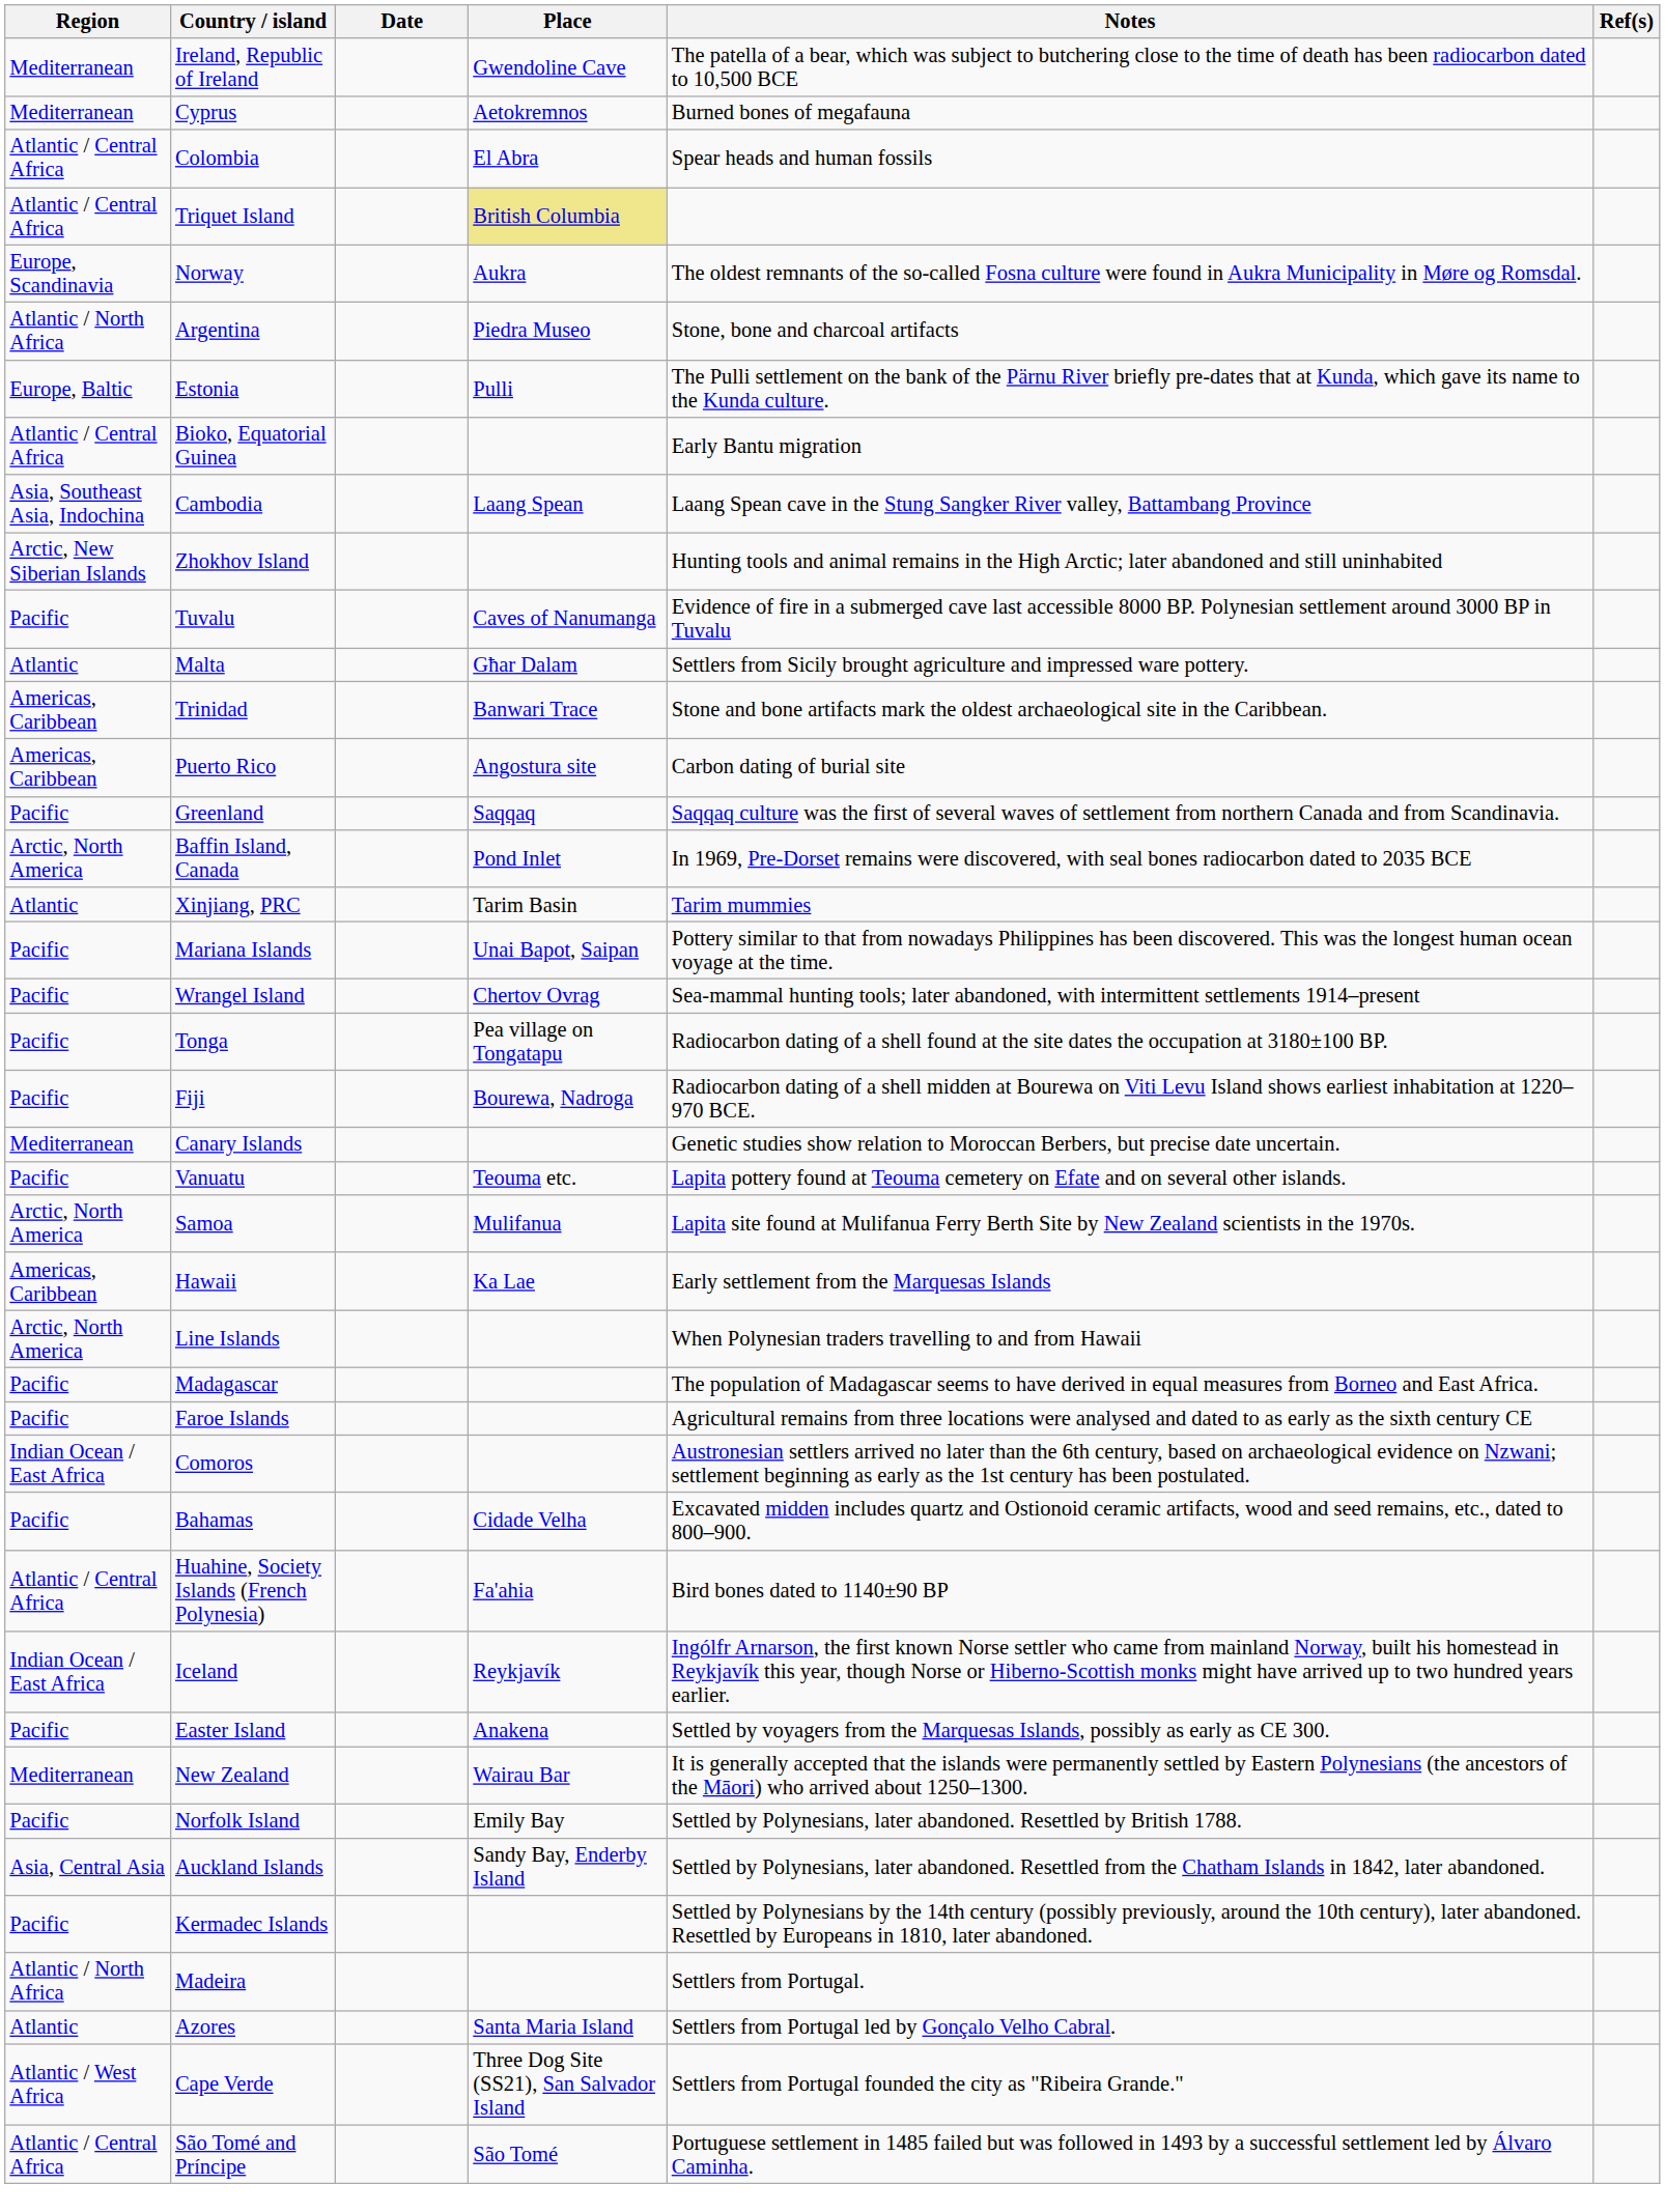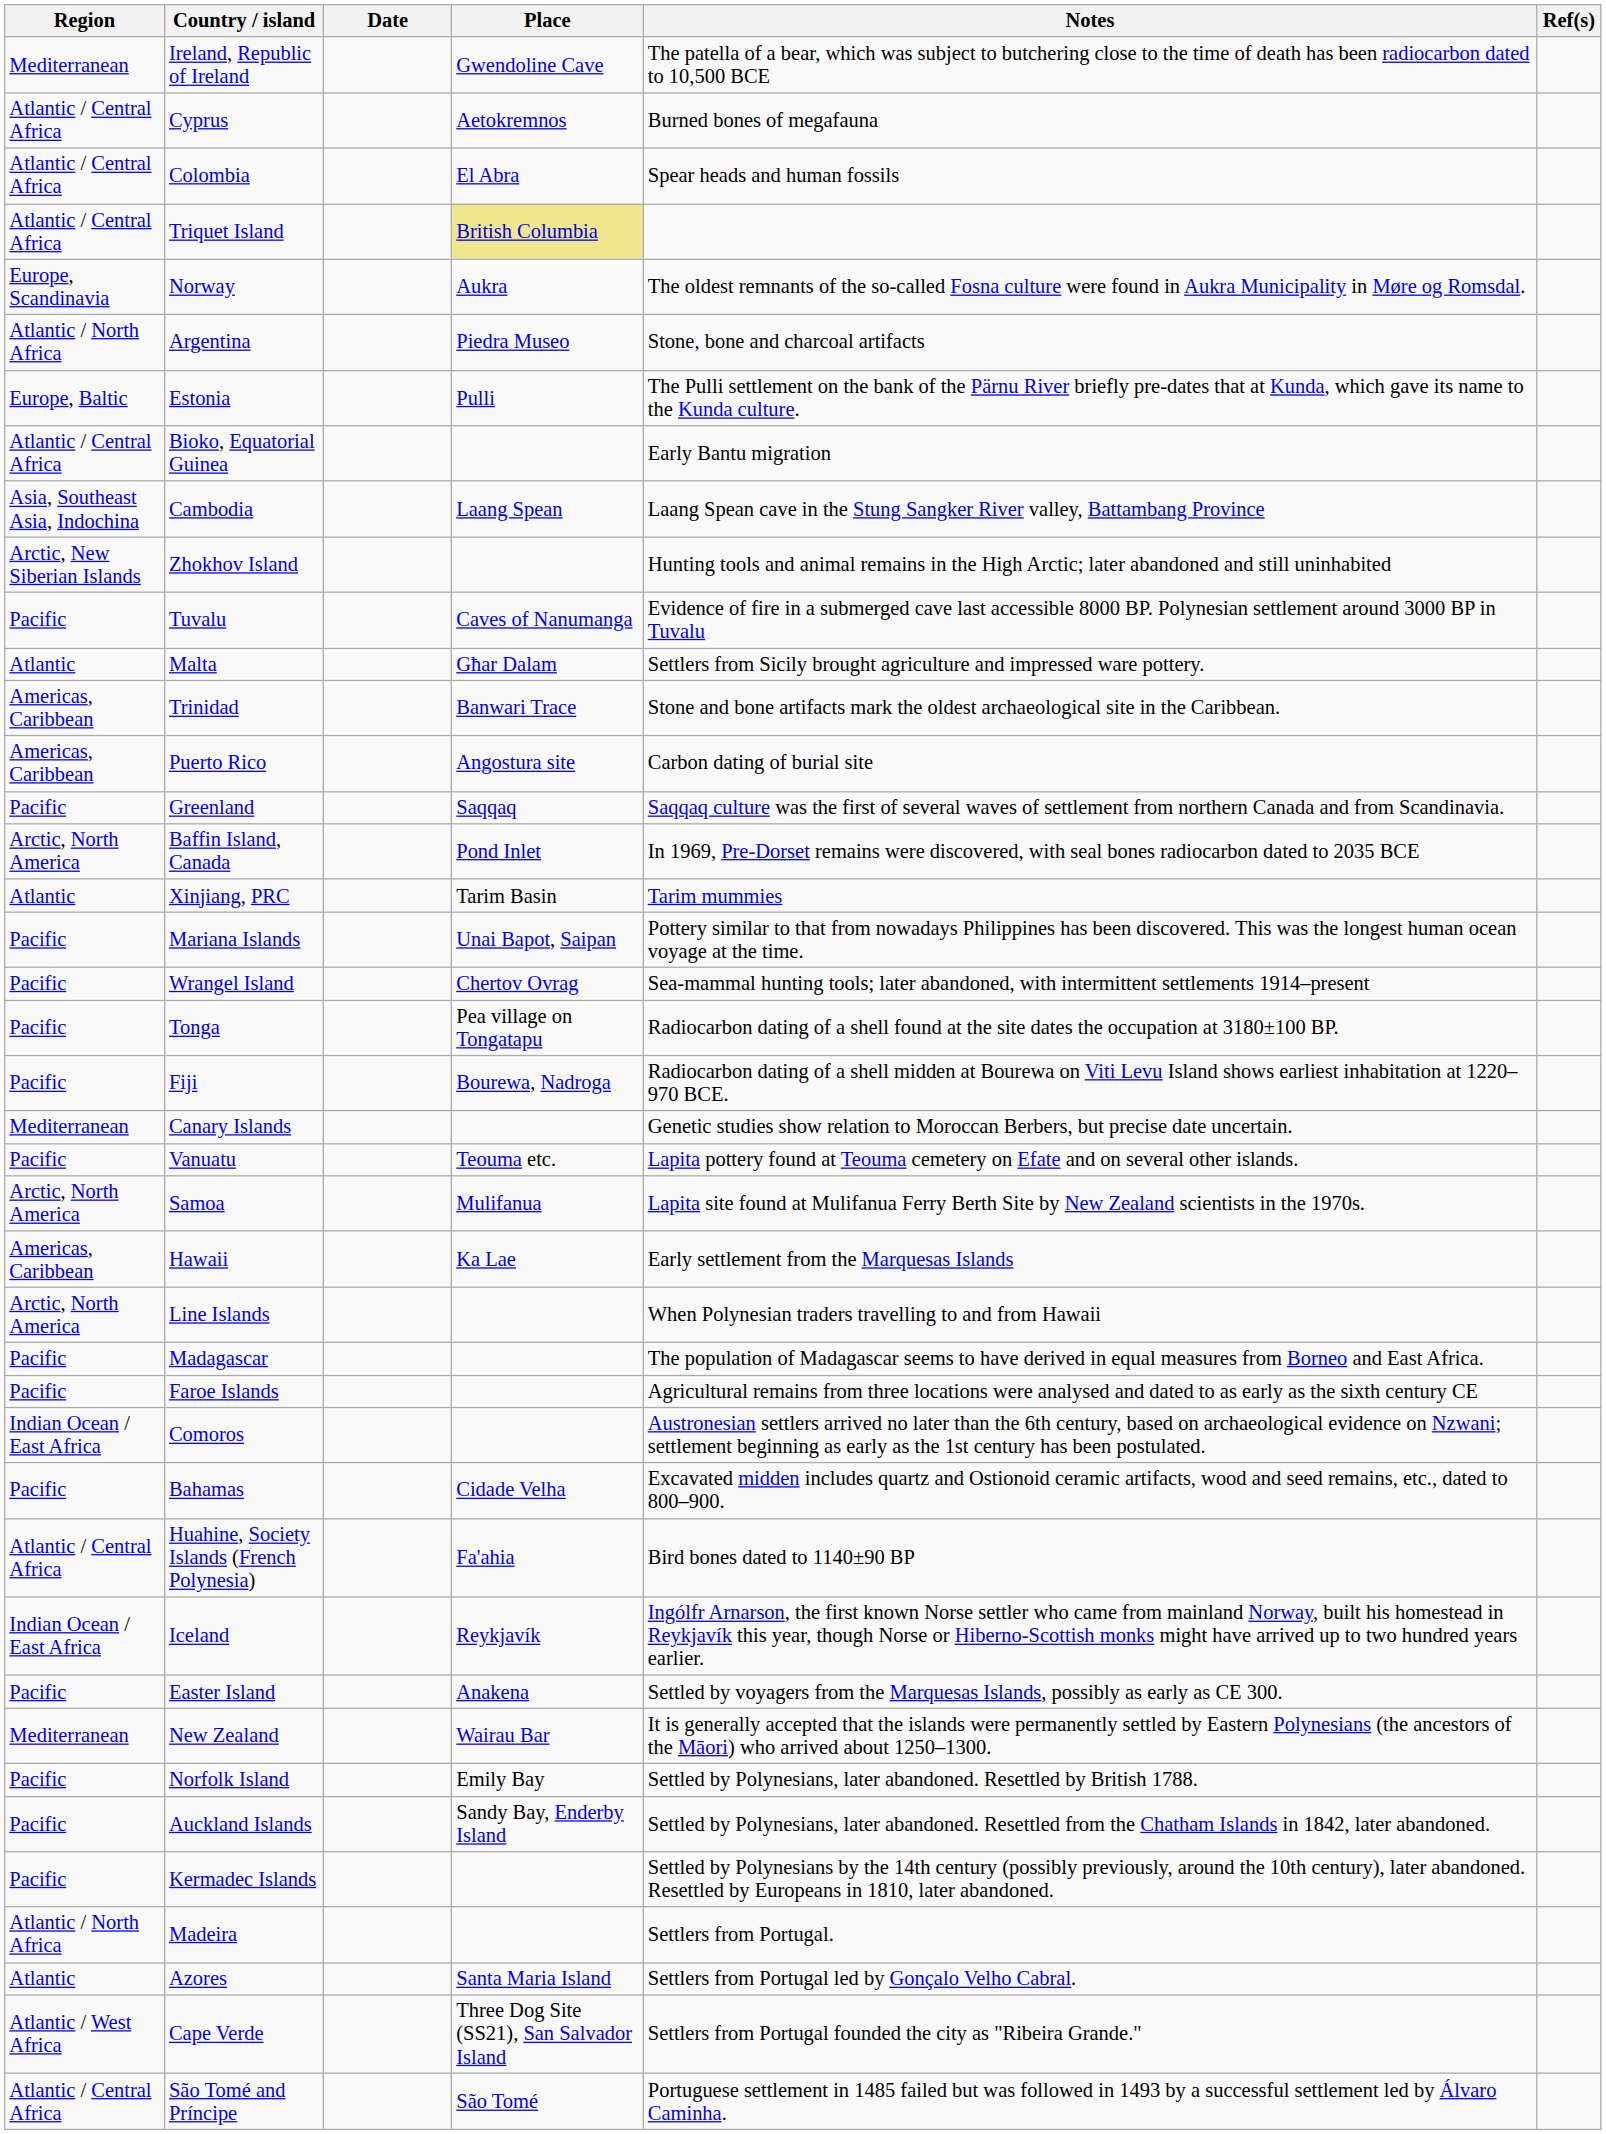Cyprus | Region: Mediterranean -> Atlantic / Central Africa
Auckland Islands | Region: Asia, Central Asia -> Pacific
